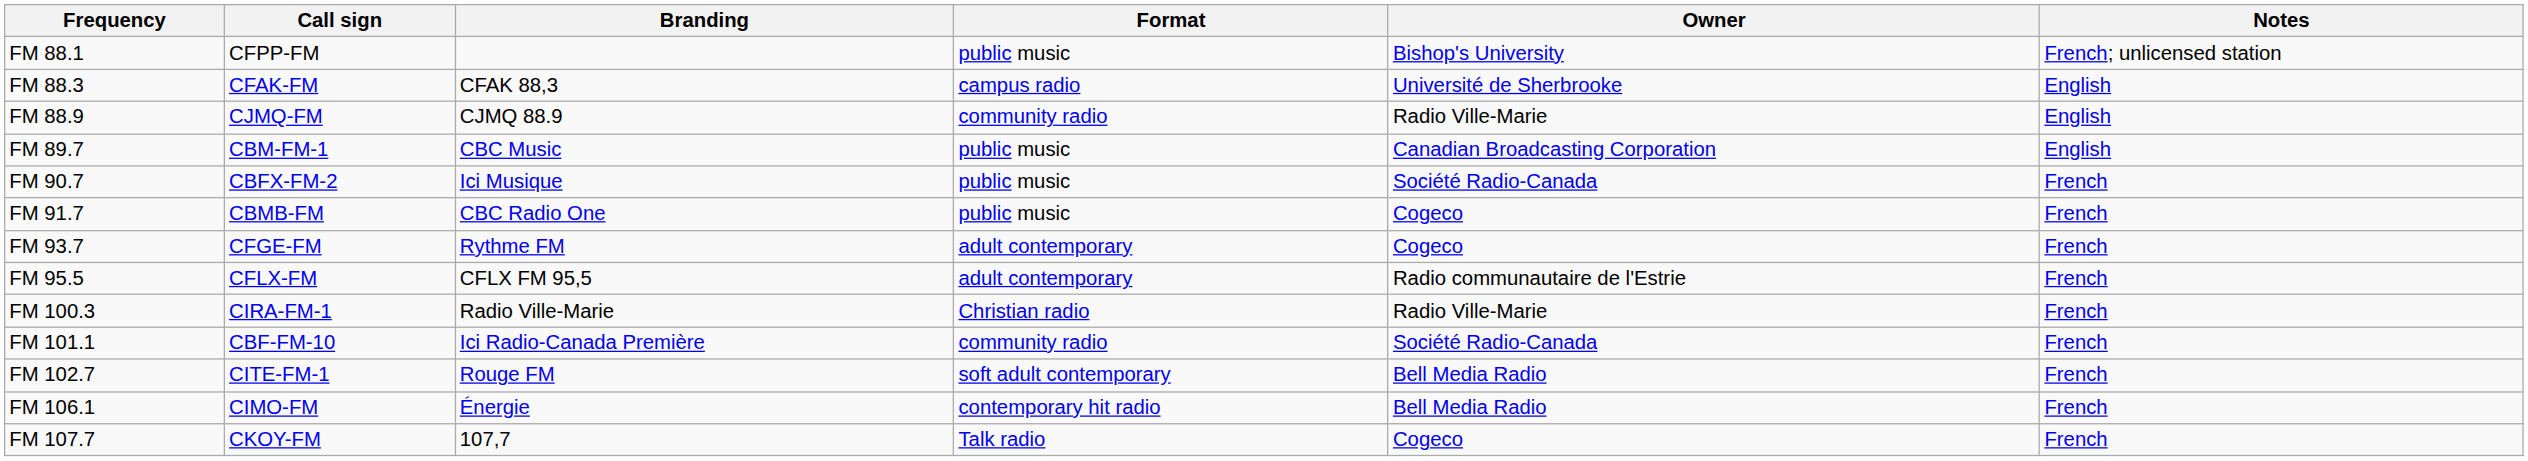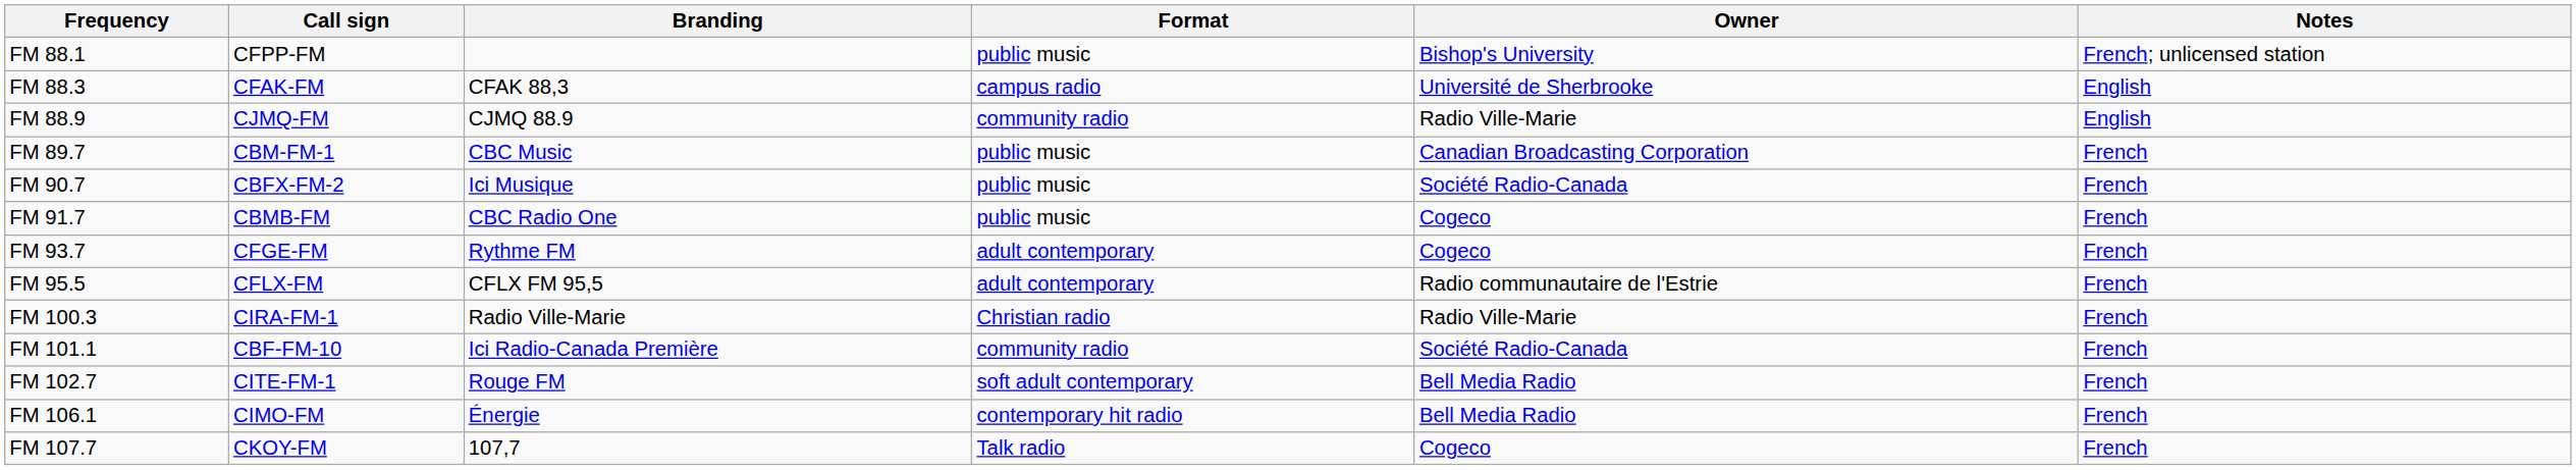FM 89.7 | Notes: English -> French
